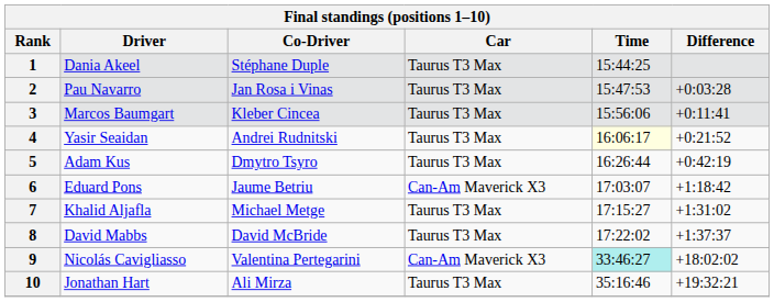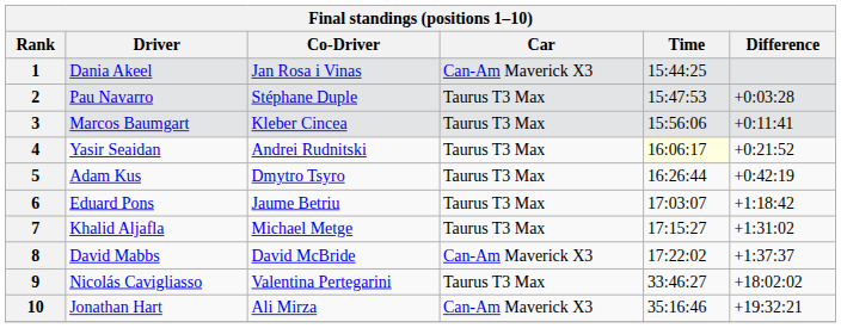1 | Co-Driver: Stéphane Duple -> Jan Rosa i Vinas
1 | Car: Taurus T3 Max -> Can-Am Maverick X3
2 | Co-Driver: Jan Rosa i Vinas -> Stéphane Duple
6 | Car: Can-Am Maverick X3 -> Taurus T3 Max
8 | Car: Taurus T3 Max -> Can-Am Maverick X3
9 | Car: Can-Am Maverick X3 -> Taurus T3 Max
9 | Time: paleturquoise background -> no background
10 | Car: Taurus T3 Max -> Can-Am Maverick X3
